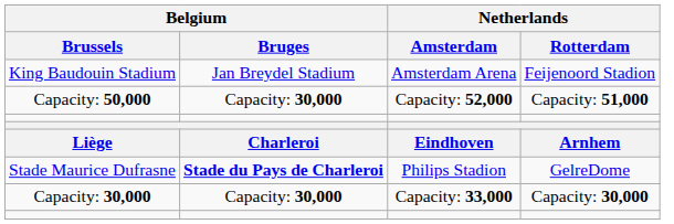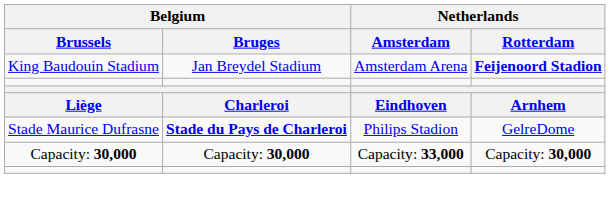King Baudouin Stadium | Netherlands / Rotterdam: normal -> bold
- row: Capacity: 50,000 | Capacity: 30,000 | Capacity: 52,000 | Capacity: 51,000
